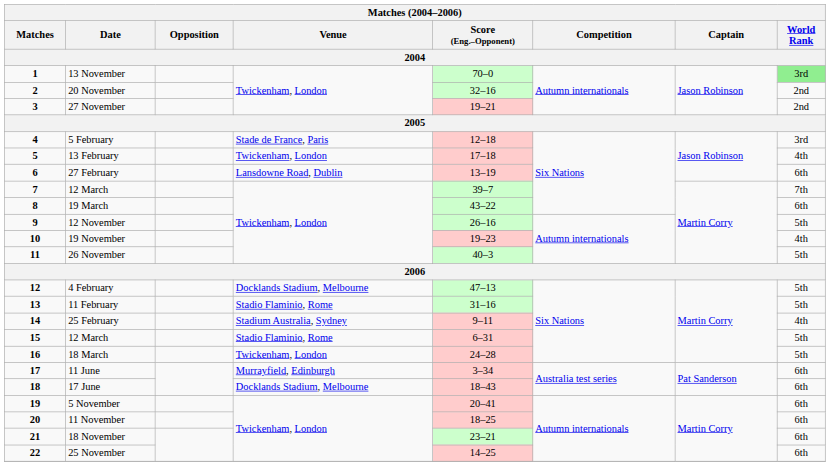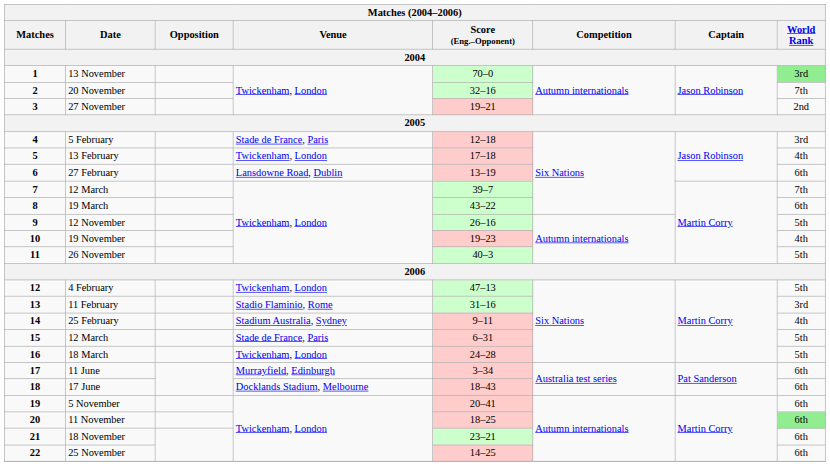20 November | World Rank: 2nd -> 7th
4 February | Venue: Docklands Stadium, Melbourne -> Twickenham, London
11 February | World Rank: 5th -> 3rd
15 / 12 March | Venue: Stadio Flaminio, Rome -> Stade de France, Paris
11 November | World Rank: no background -> lightgreen background
